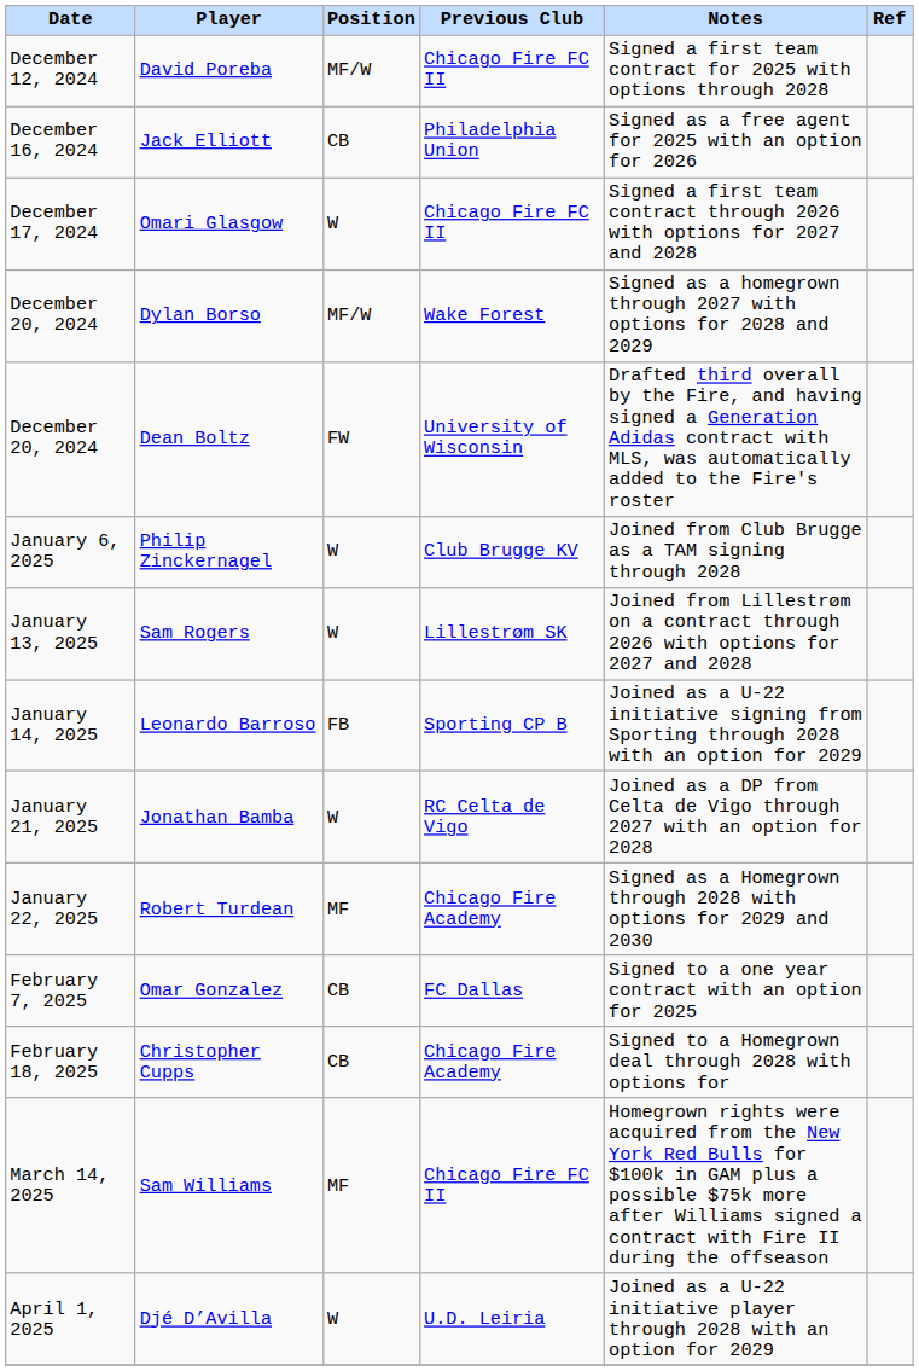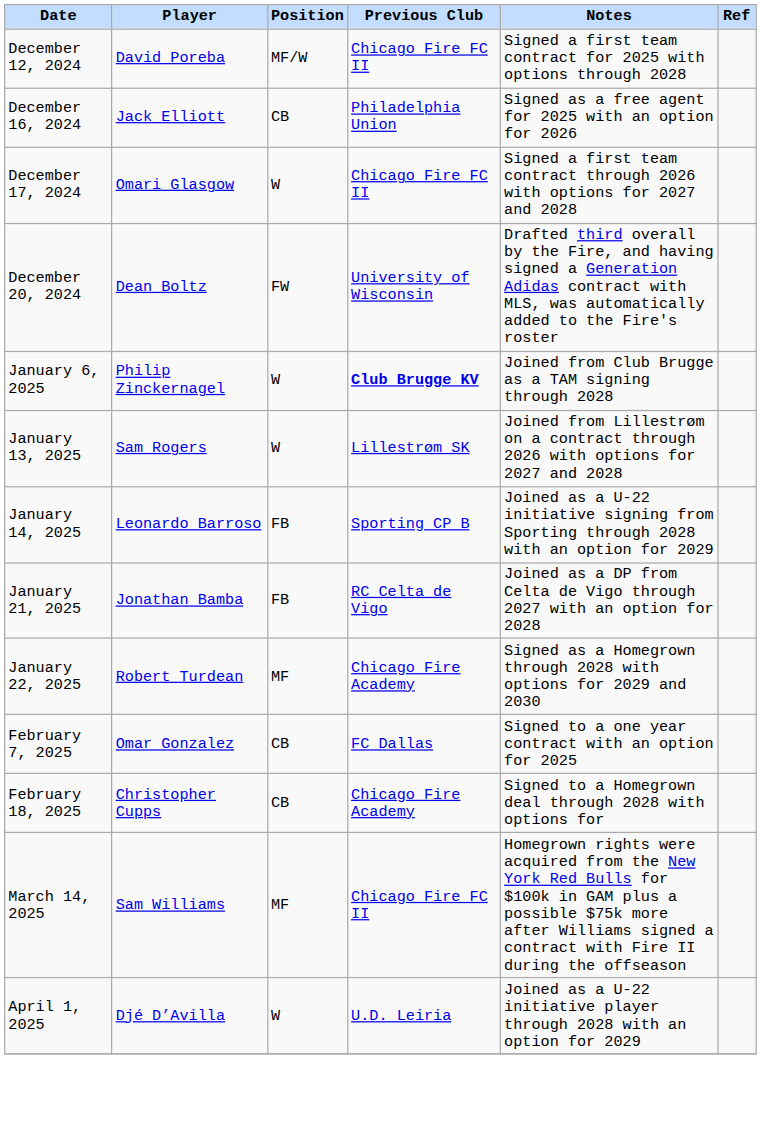- row: December 20, 2024 | Dylan Borso | MF/W | Wake Forest | Signed as a homegrown through 2027 with options for 2028 and 2029
Philip Zinckernagel | Previous Club: normal -> bold
Jonathan Bamba | Position: W -> FB
